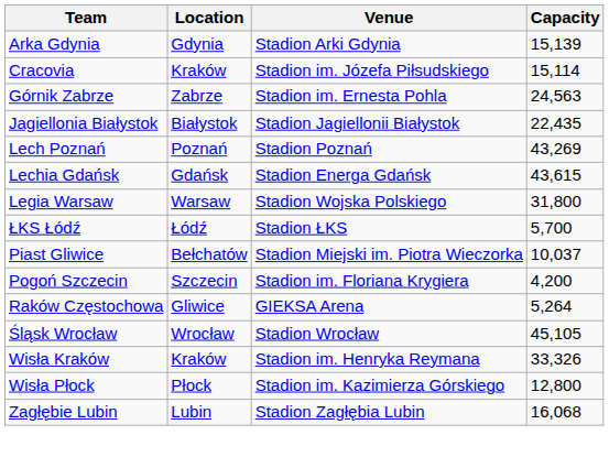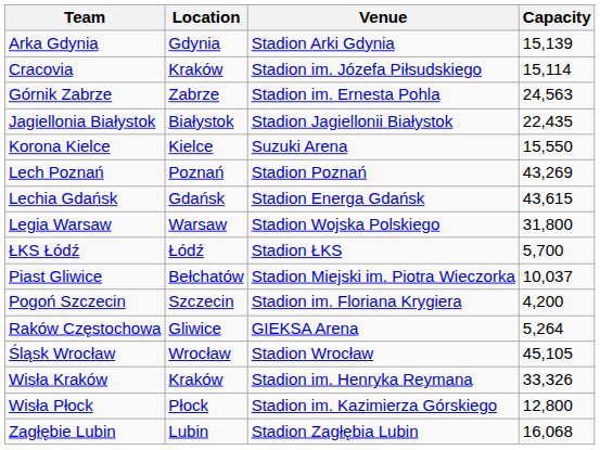+ row: Korona Kielce | Kielce | Suzuki Arena | 15,550
